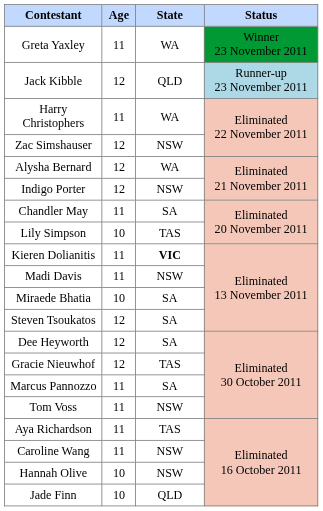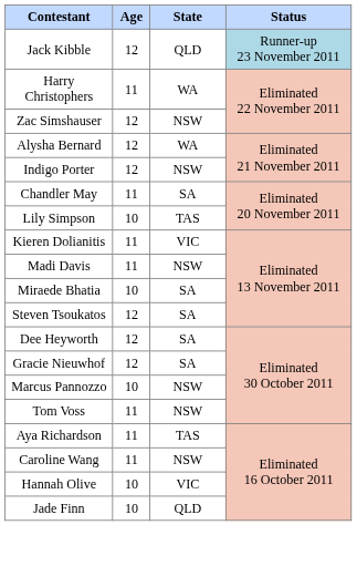- row: Greta Yaxley | 11 | WA | Winner 23 November 2011
Kieren Dolianitis | State: bold -> normal
Gracie Nieuwhof | State: TAS -> SA
Marcus Pannozzo | Age: 11 -> 10
Marcus Pannozzo | State: SA -> NSW
Hannah Olive | State: NSW -> VIC
